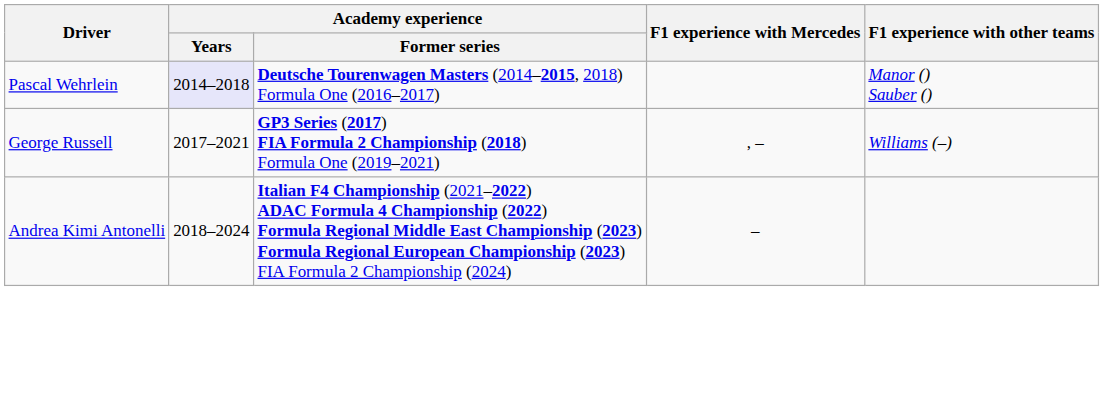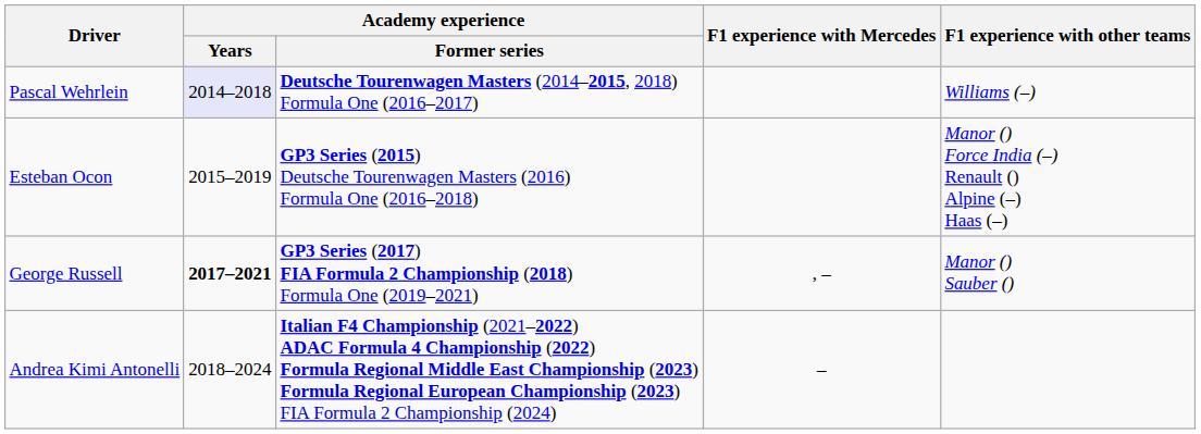Pascal Wehrlein | F1 experience with other teams: Manor () Sauber () -> Williams (–)
+ row: Esteban Ocon | 2015–2019 | GP3 Series (2015) Deutsche Tourenwagen Masters (2016) Formula One (2016–2018) | Manor () Force India (–) Renault () Alpine (–) Haas (–)
George Russell | Academy experience / Years: normal -> bold
George Russell | F1 experience with other teams: Williams (–) -> Manor () Sauber ()
